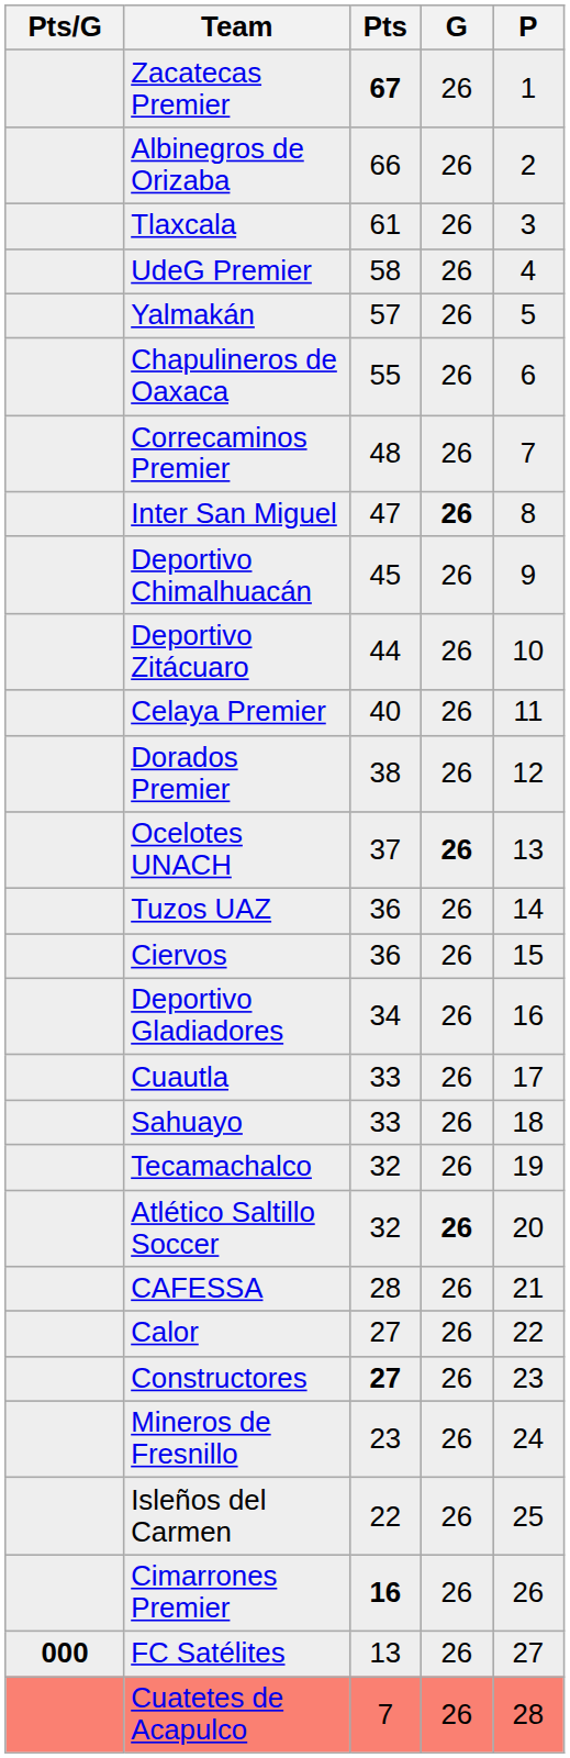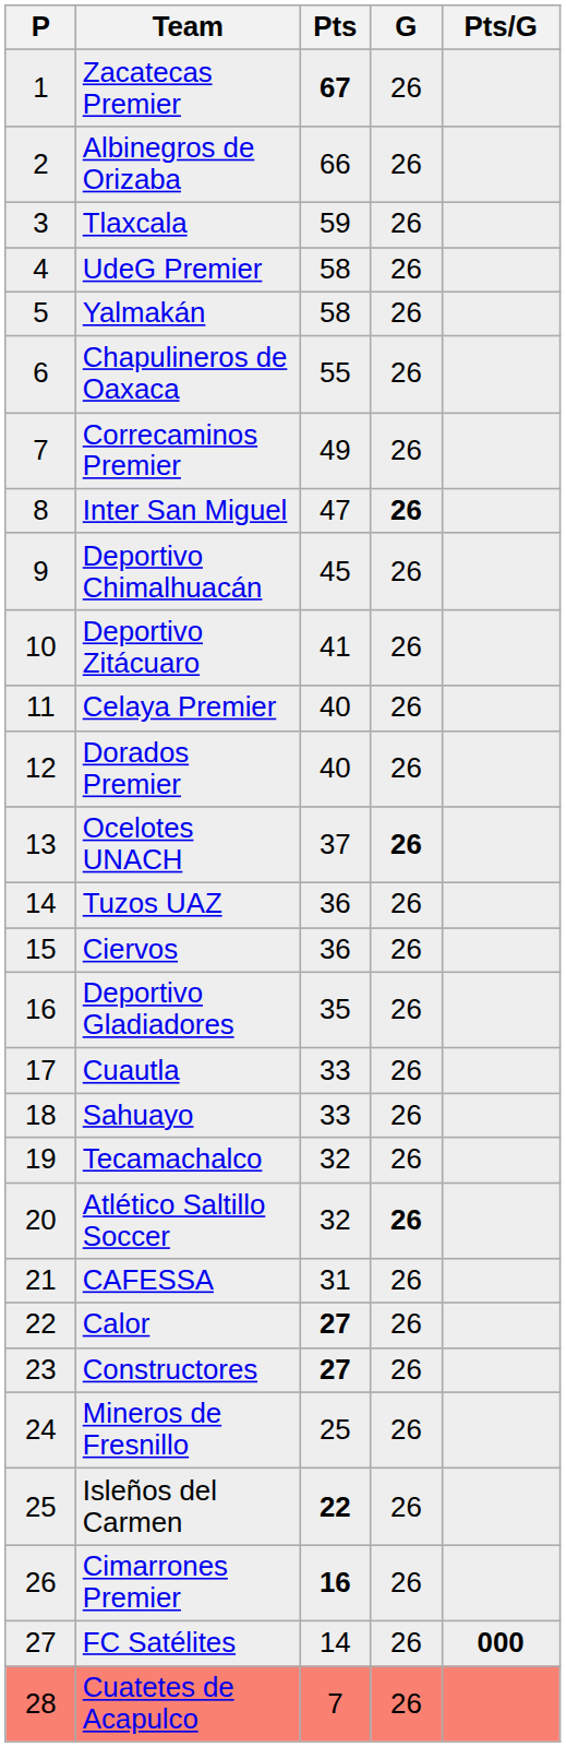columns swapped: P <-> Pts/G
Tlaxcala | Pts: 61 -> 59
Yalmakán | Pts: 57 -> 58
Correcaminos Premier | Pts: 48 -> 49
Deportivo Zitácuaro | Pts: 44 -> 41
Dorados Premier | Pts: 38 -> 40
Deportivo Gladiadores | Pts: 34 -> 35
CAFESSA | Pts: 28 -> 31
Calor | Pts: normal -> bold
Mineros de Fresnillo | Pts: 23 -> 25
Isleños del Carmen | Pts: normal -> bold
FC Satélites | Pts: 13 -> 14
